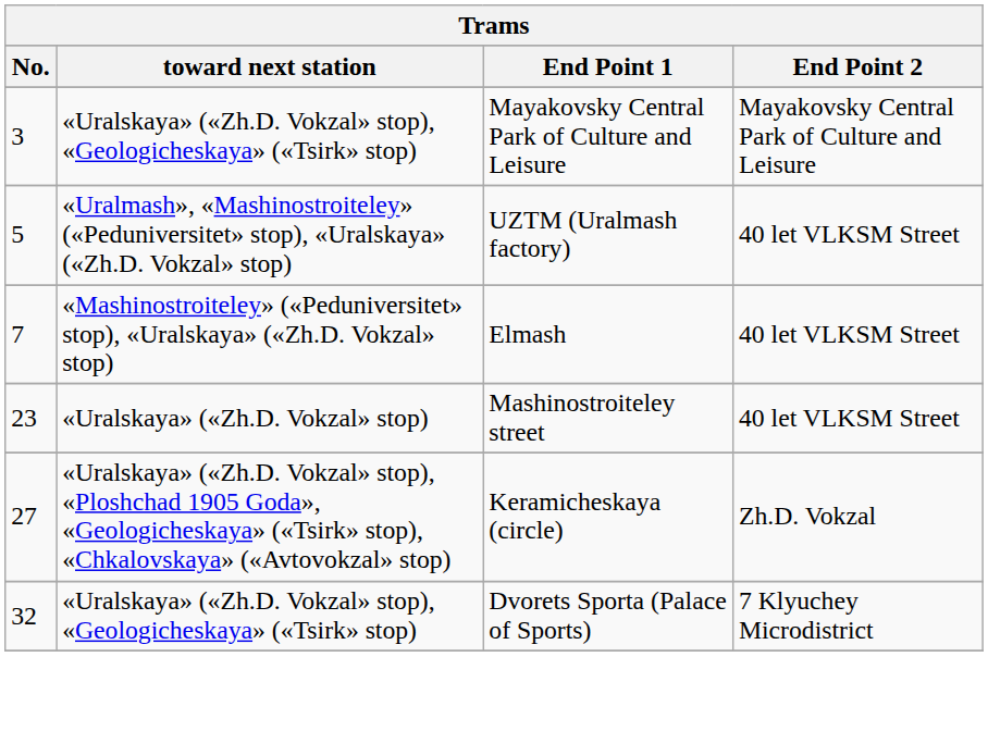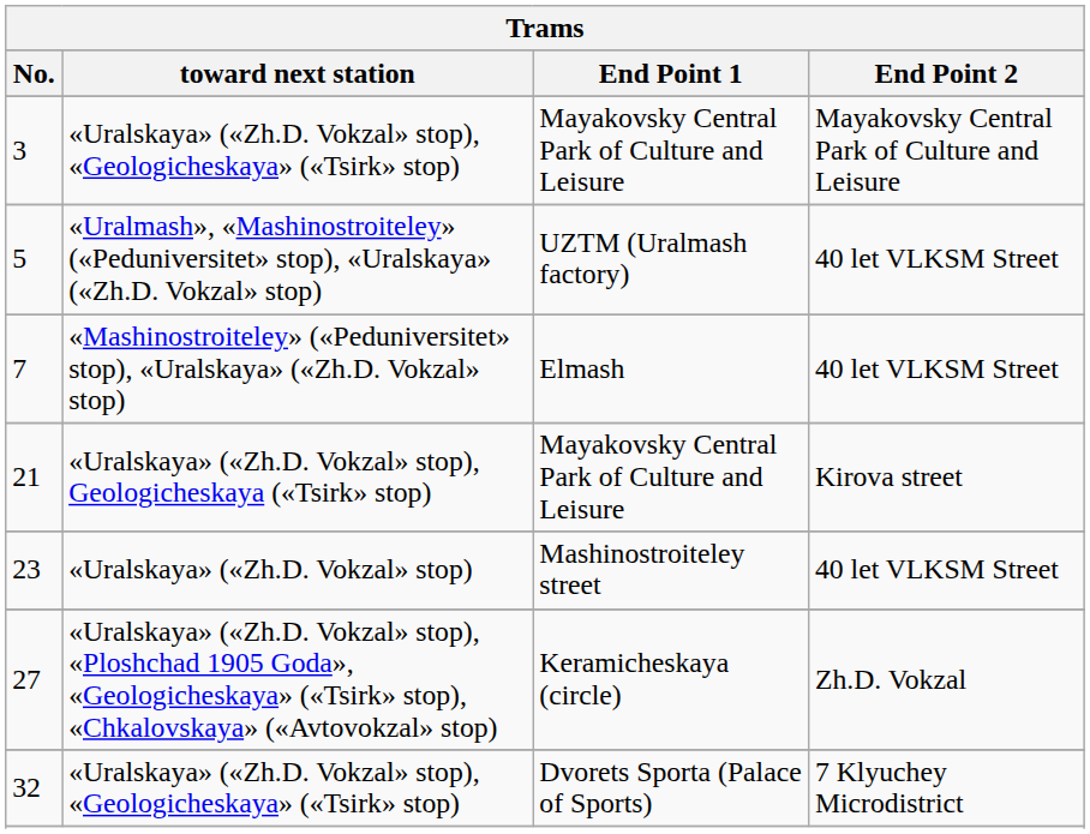+ row: 21 | «Uralskaya» («Zh.D. Vokzal» stop), Geologicheskaya («Tsirk» stop) | Mayakovsky Central Park of Culture and Leisure | Kirova street
